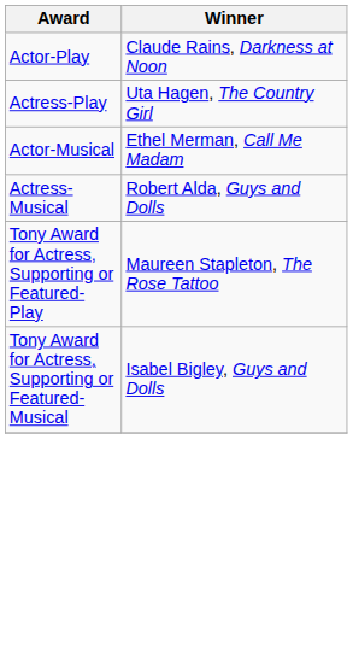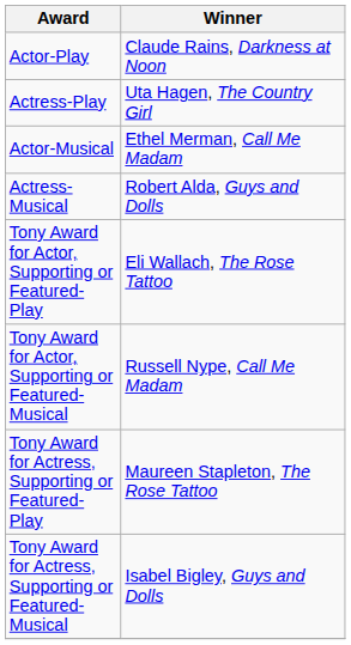+ row: Tony Award for Actor, Supporting or Featured-Play | Eli Wallach, The Rose Tattoo
+ row: Tony Award for Actor, Supporting or Featured-Musical | Russell Nype, Call Me Madam
